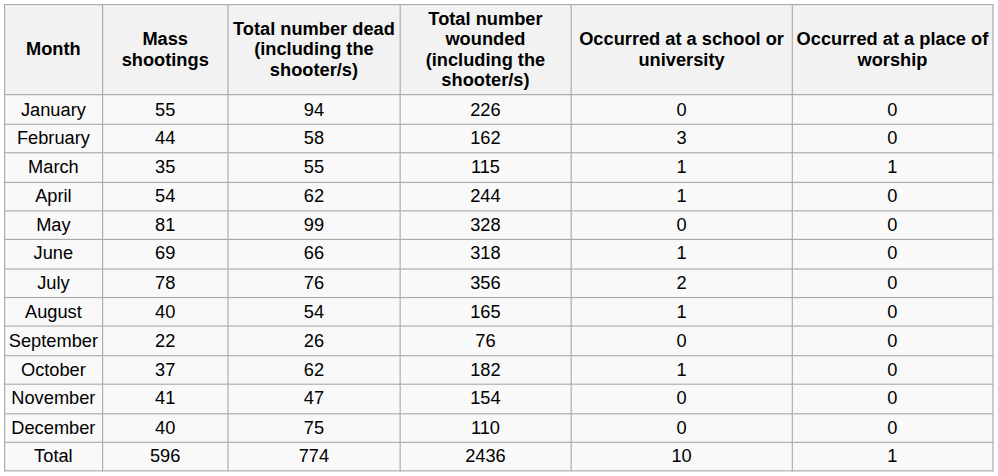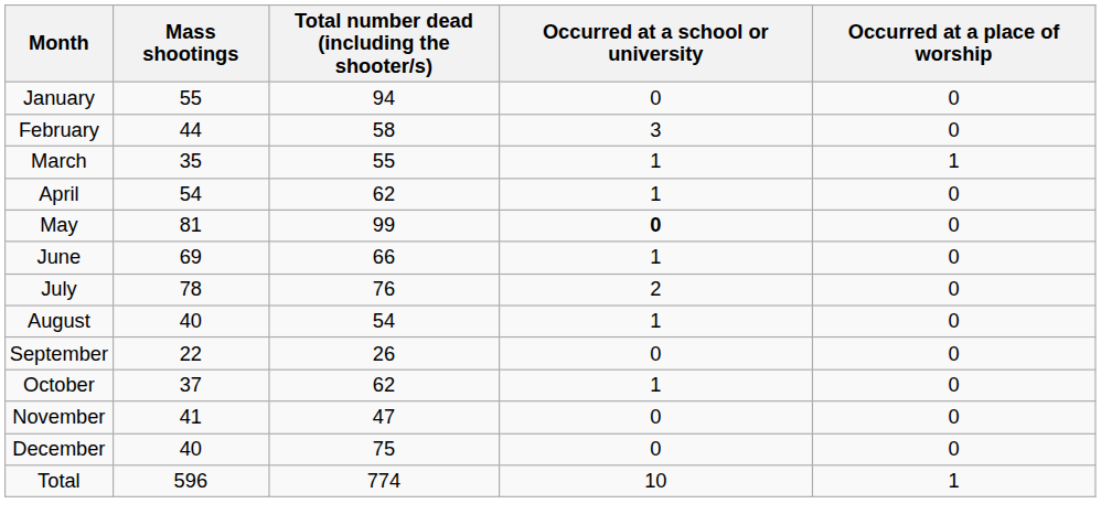- column: Total number wounded (including the shooter/s) | 226 | 162 | 115 | 244 | 328 | 318 | 356 | 165 | 76 | 182 | 154 | 110 | 2436
May | Occurred at a school or university: normal -> bold
